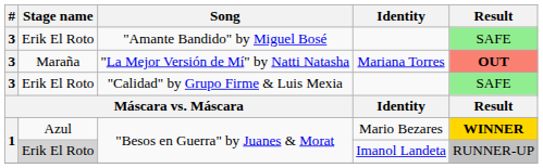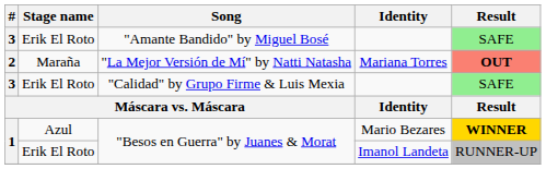"La Mejor Versión de Mí" by Natti Natasha | #: 3 -> 2
"Besos en Guerra" by Juanes & Morat / Imanol Landeta | Stage name: lightgrey background -> no background
